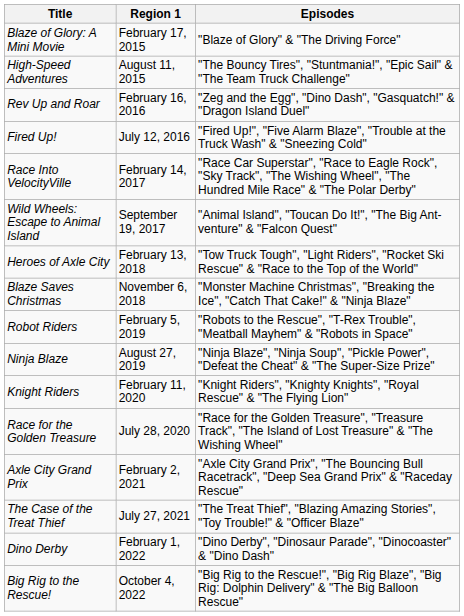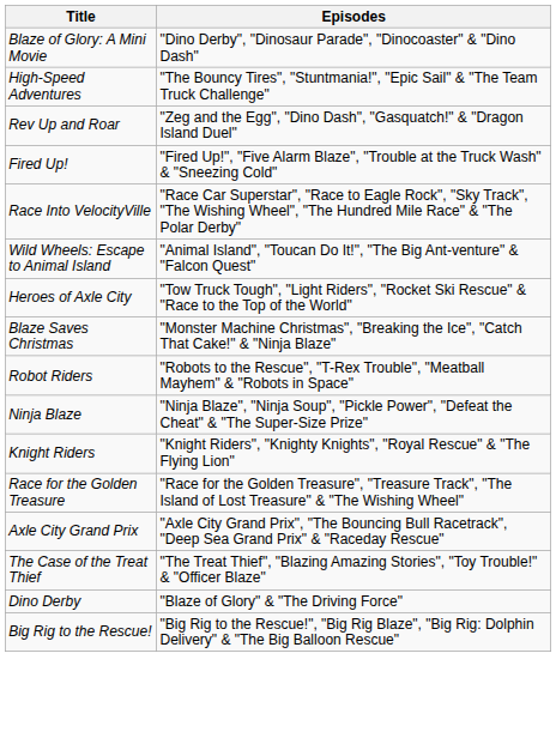- column: Region 1 | February 17, 2015 | August 11, 2015 | February 16, 2016 | July 12, 2016 | February 14, 2017 | September 19, 2017 | February 13, 2018 | November 6, 2018 | February 5, 2019 | August 27, 2019 | February 11, 2020 | July 28, 2020 | February 2, 2021 | July 27, 2021 | February 1, 2022 | October 4, 2022
Blaze of Glory: A Mini Movie | Episodes: "Blaze of Glory" & "The Driving Force" -> "Dino Derby", "Dinosaur Parade", "Dinocoaster" & "Dino Dash"
Dino Derby | Episodes: "Dino Derby", "Dinosaur Parade", "Dinocoaster" & "Dino Dash" -> "Blaze of Glory" & "The Driving Force"
